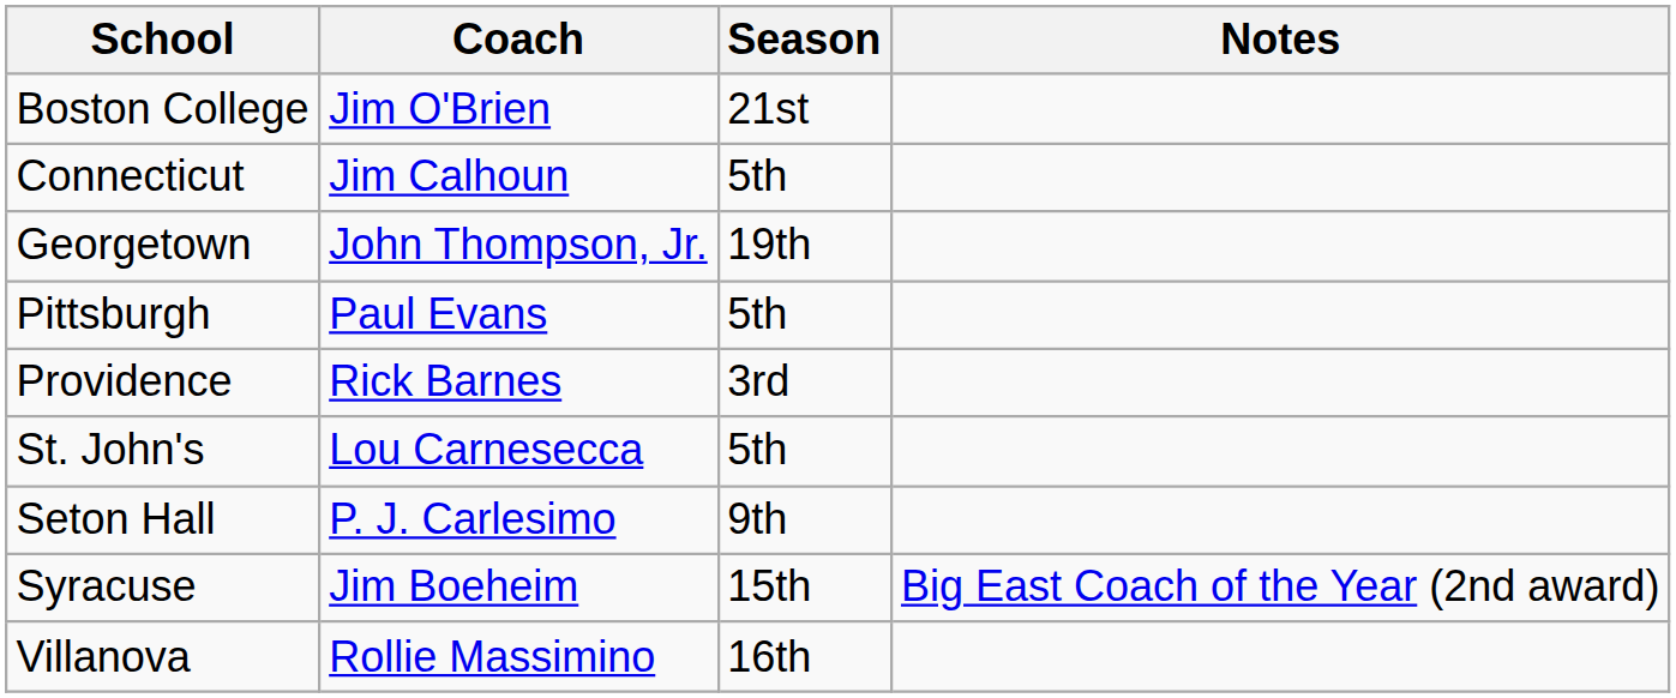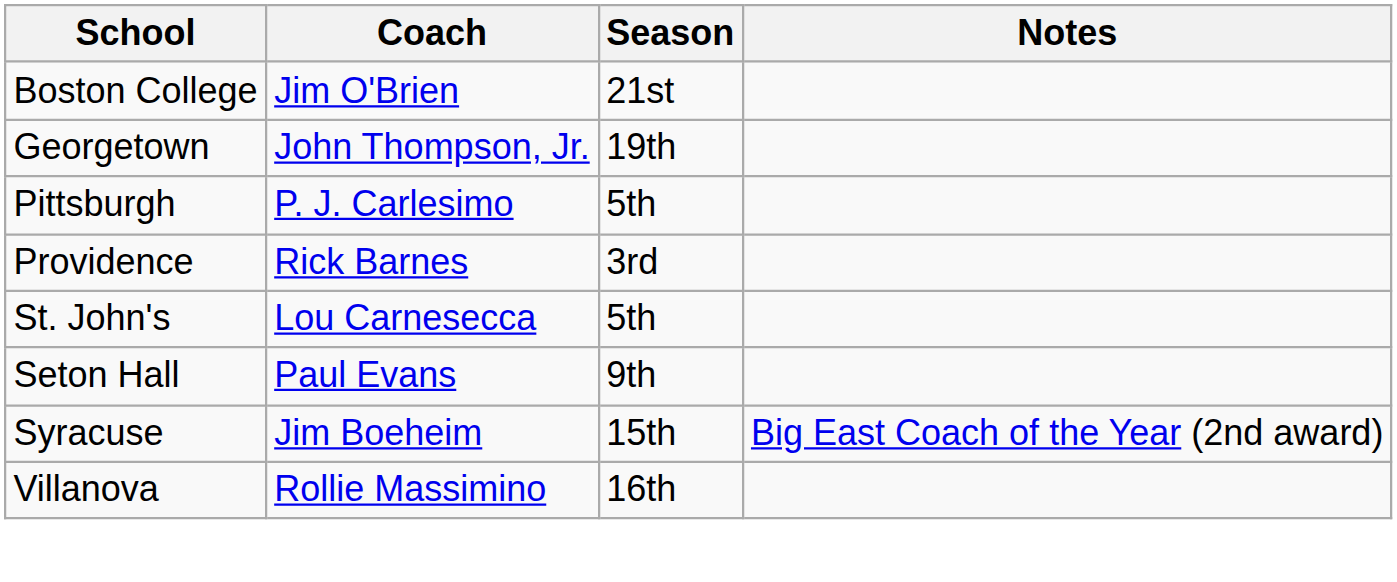- row: Connecticut | Jim Calhoun | 5th
Pittsburgh | Coach: Paul Evans -> P. J. Carlesimo
Seton Hall | Coach: P. J. Carlesimo -> Paul Evans
